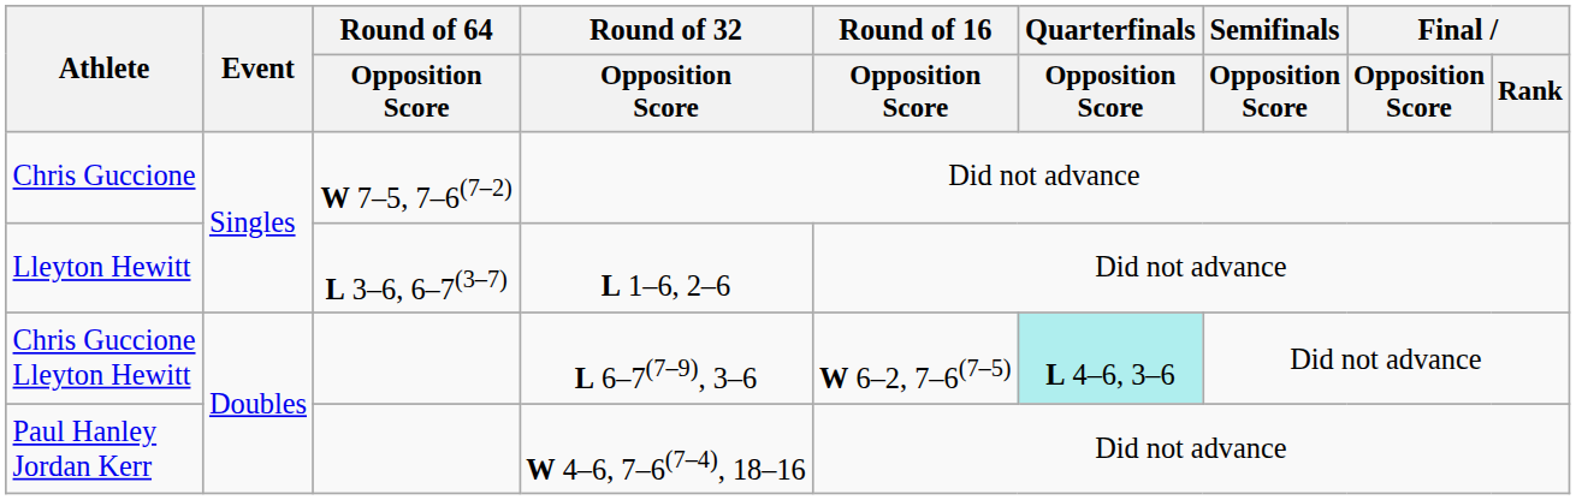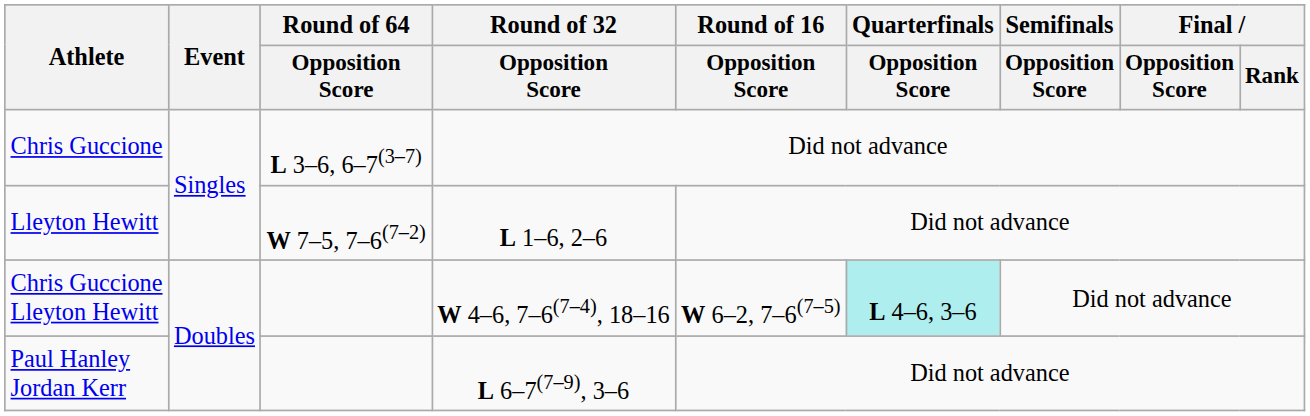Chris Guccione | Round of 64 / Opposition Score: W 7–5, 7–6(7–2) -> L 3–6, 6–7(3–7)
Lleyton Hewitt | Round of 64 / Opposition Score: L 3–6, 6–7(3–7) -> W 7–5, 7–6(7–2)
Chris Guccione Lleyton Hewitt | Round of 32 / Opposition Score: L 6–7(7–9), 3–6 -> W 4–6, 7–6(7–4), 18–16
Paul Hanley Jordan Kerr | Round of 32 / Opposition Score: W 4–6, 7–6(7–4), 18–16 -> L 6–7(7–9), 3–6
